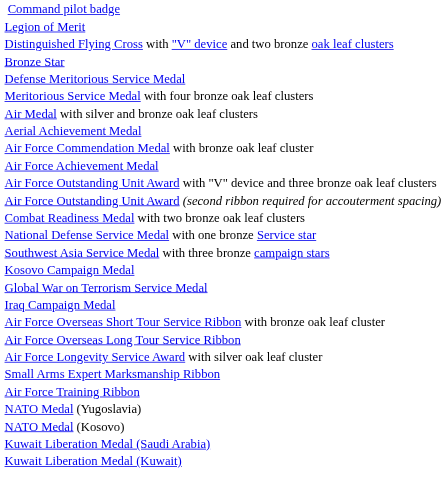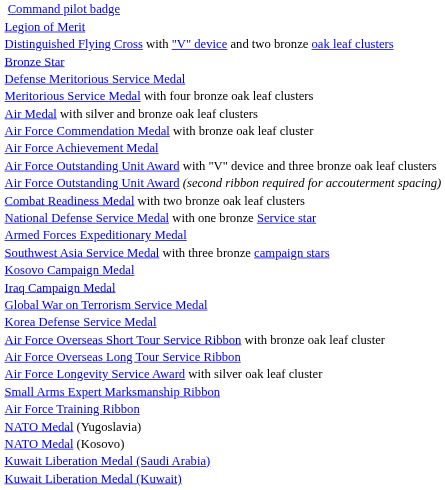- row: Aerial Achievement Medal
+ row: Armed Forces Expeditionary Medal
rows swapped: Iraq Campaign Medal <-> Global War on Terrorism Service Medal
+ row: Korea Defense Service Medal
